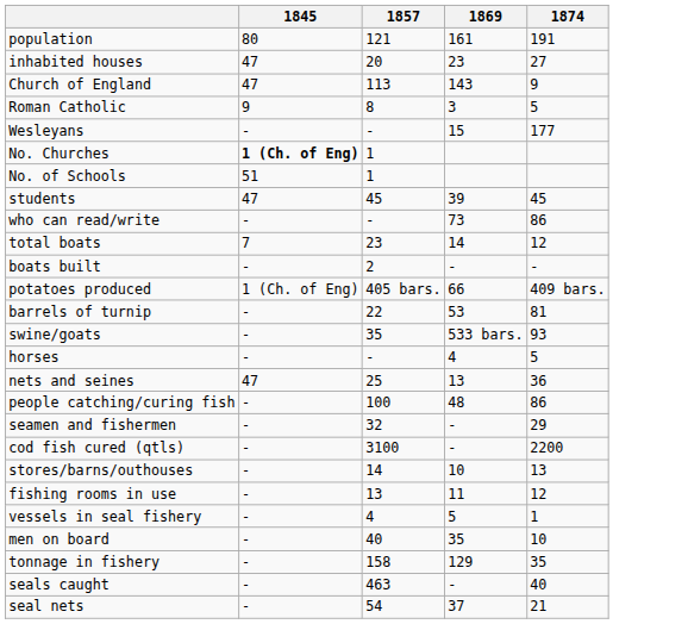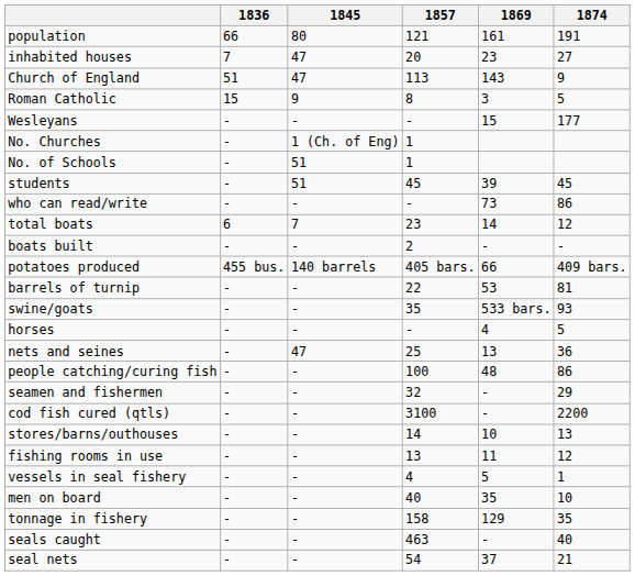+ column: 1836 | 66 | 7 | 51 | 15 | - | - | - | - | - | 6 | - | 455 bus. | - | - | - | - | - | - | - | - | - | - | - | - | - | -
No. Churches | 1845: bold -> normal
students | 1845: 47 -> 51
potatoes produced | 1845: 1 (Ch. of Eng) -> 140 barrels
